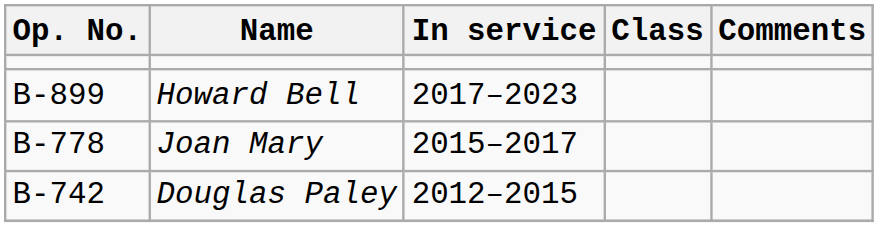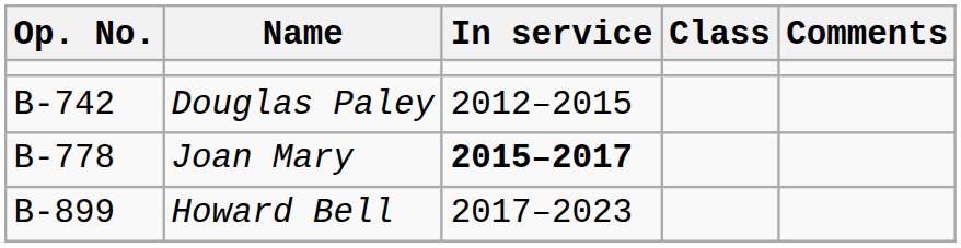rows swapped: Douglas Paley <-> Howard Bell
Joan Mary | In service: normal -> bold
